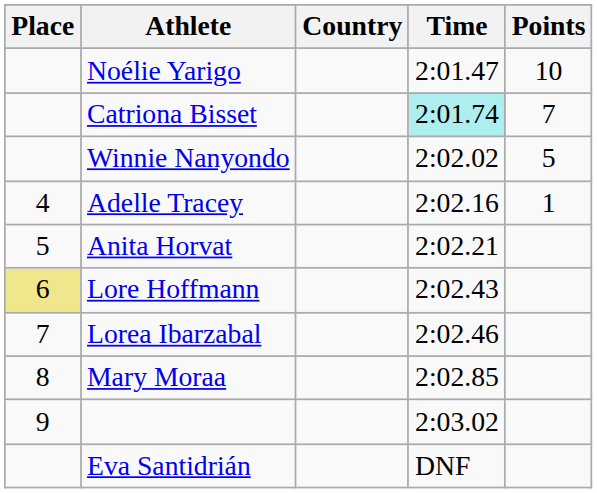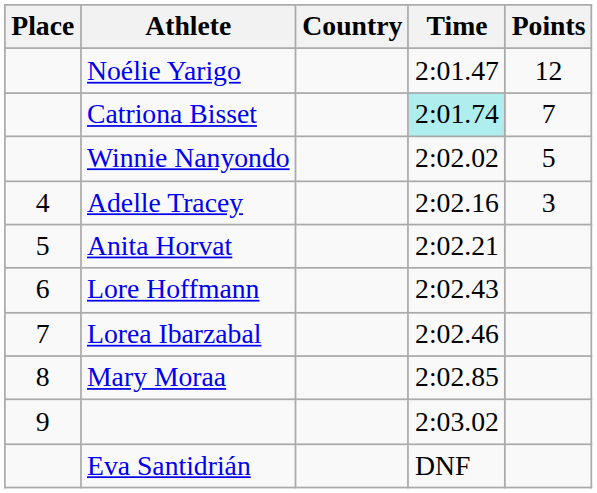Noélie Yarigo | Points: 10 -> 12
Adelle Tracey | Points: 1 -> 3
Lore Hoffmann | Place: khaki background -> no background
